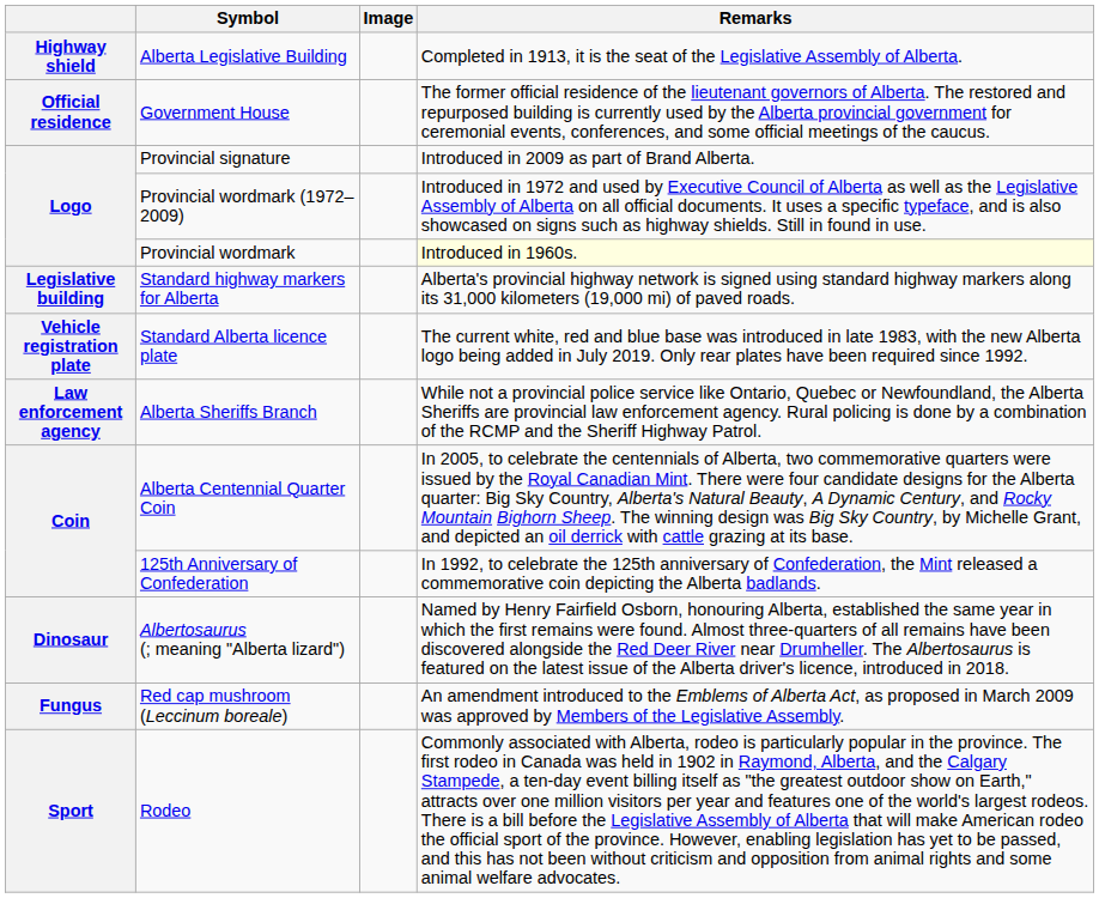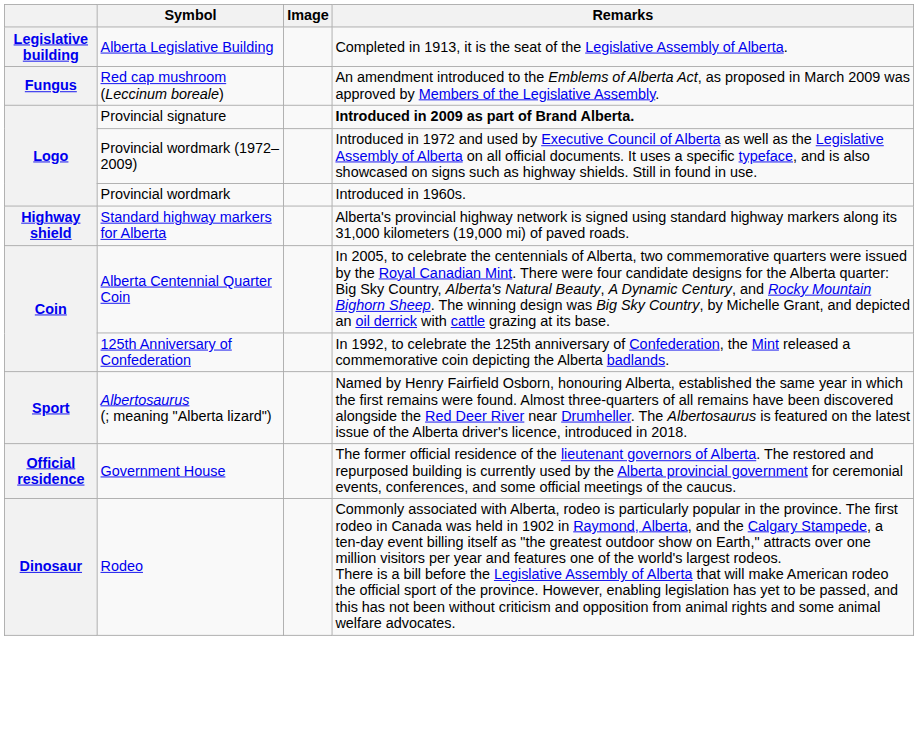Alberta Legislative Building | column 1: Highway shield -> Legislative building
rows swapped: Government House <-> Red cap mushroom (Leccinum boreale)
Provincial signature | Remarks: normal -> bold
Provincial wordmark | Remarks: lightyellow background -> no background
Standard highway markers for Alberta | column 1: Legislative building -> Highway shield
- row: Vehicle registration plate | Standard Alberta licence plate | The current white, red and blue base was introduced in late 1983, with the new Alberta logo being added in July 2019. Only rear plates have been required since 1992.
- row: Law enforcement agency | Alberta Sheriffs Branch | While not a provincial police service like Ontario, Quebec or Newfoundland, the Alberta Sheriffs are provincial law enforcement agency. Rural policing is done by a combination of the RCMP and the Sheriff Highway Patrol.
Albertosaurus (; meaning "Alberta lizard") | column 1: Dinosaur -> Sport
Rodeo | column 1: Sport -> Dinosaur
